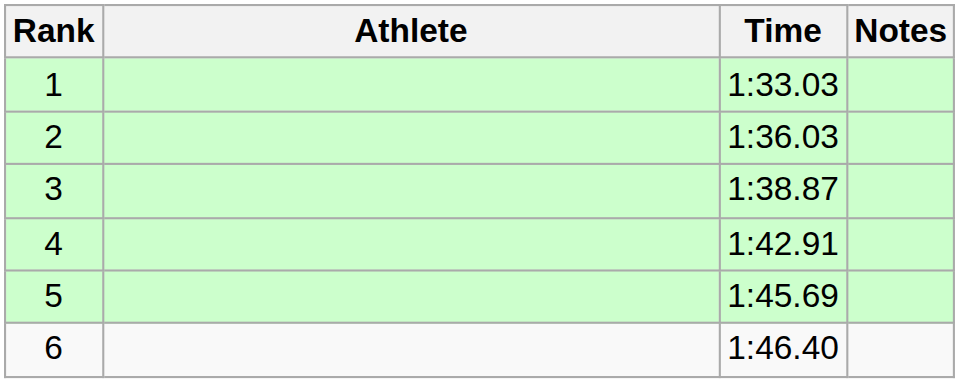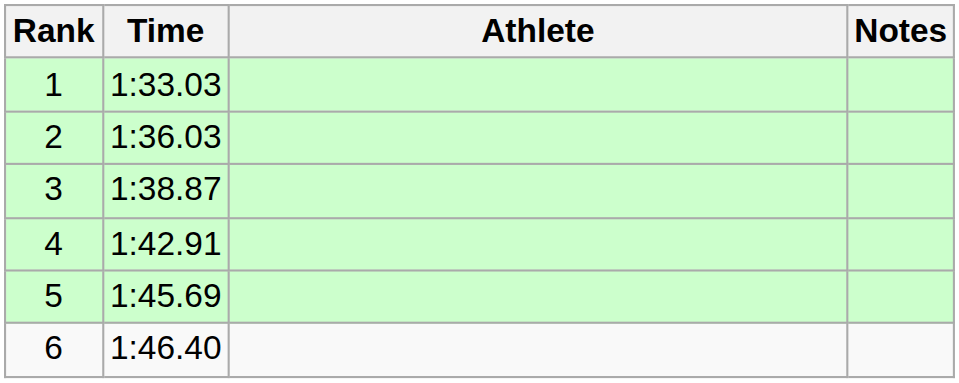columns swapped: Athlete <-> Time
